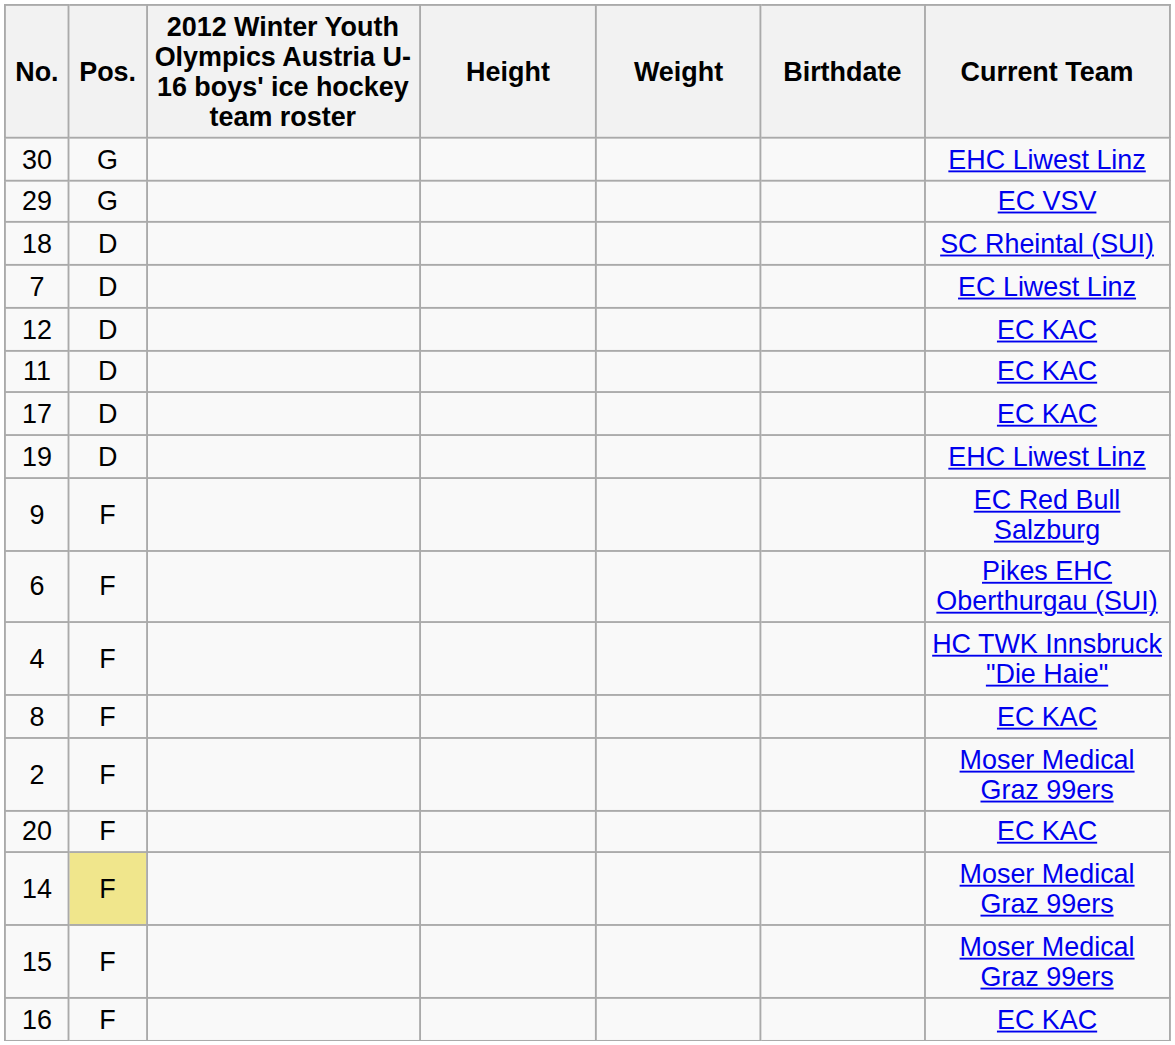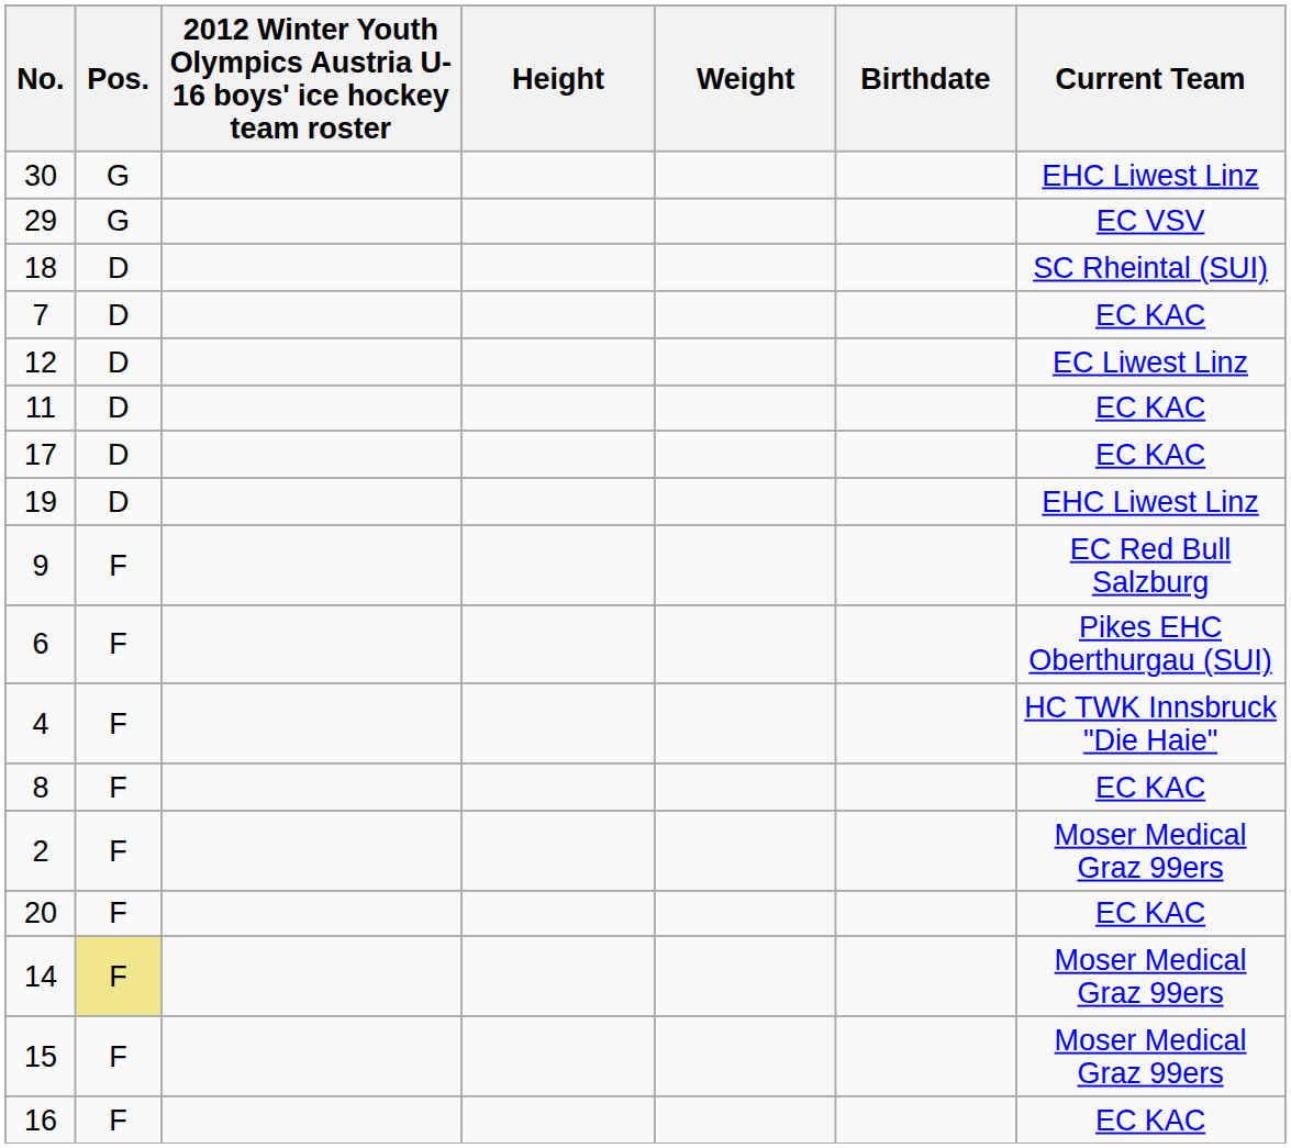7 | Current Team: EC Liwest Linz -> EC KAC
12 | Current Team: EC KAC -> EC Liwest Linz
